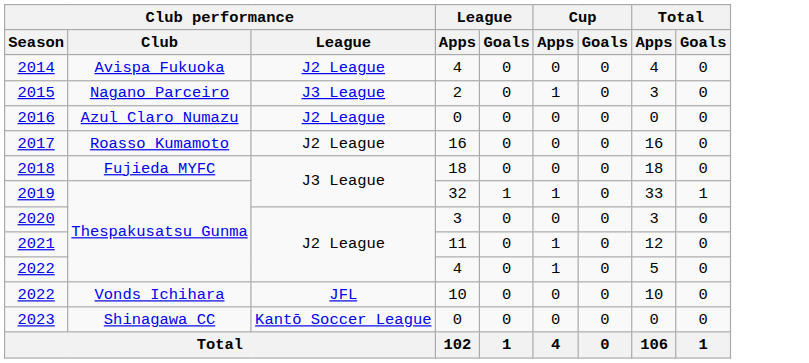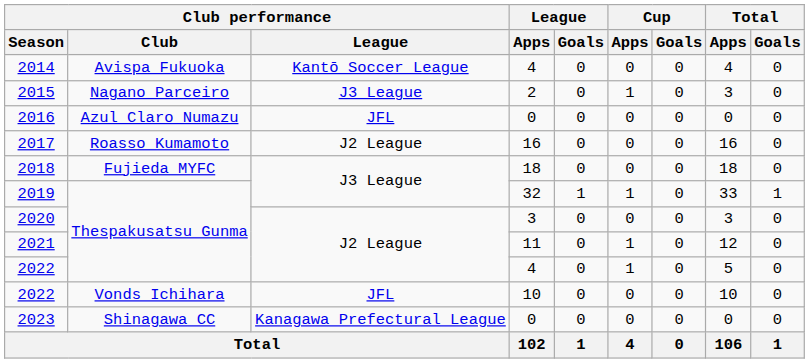2014 | Club performance / League: J2 League -> Kantō Soccer League
2016 | Club performance / League: J2 League -> JFL
2023 | Club performance / League: Kantō Soccer League -> Kanagawa Prefectural League
